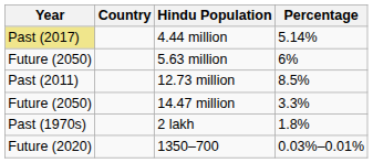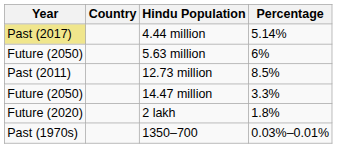2 lakh | Year: Past (1970s) -> Future (2020)
1350–700 | Year: Future (2020) -> Past (1970s)
